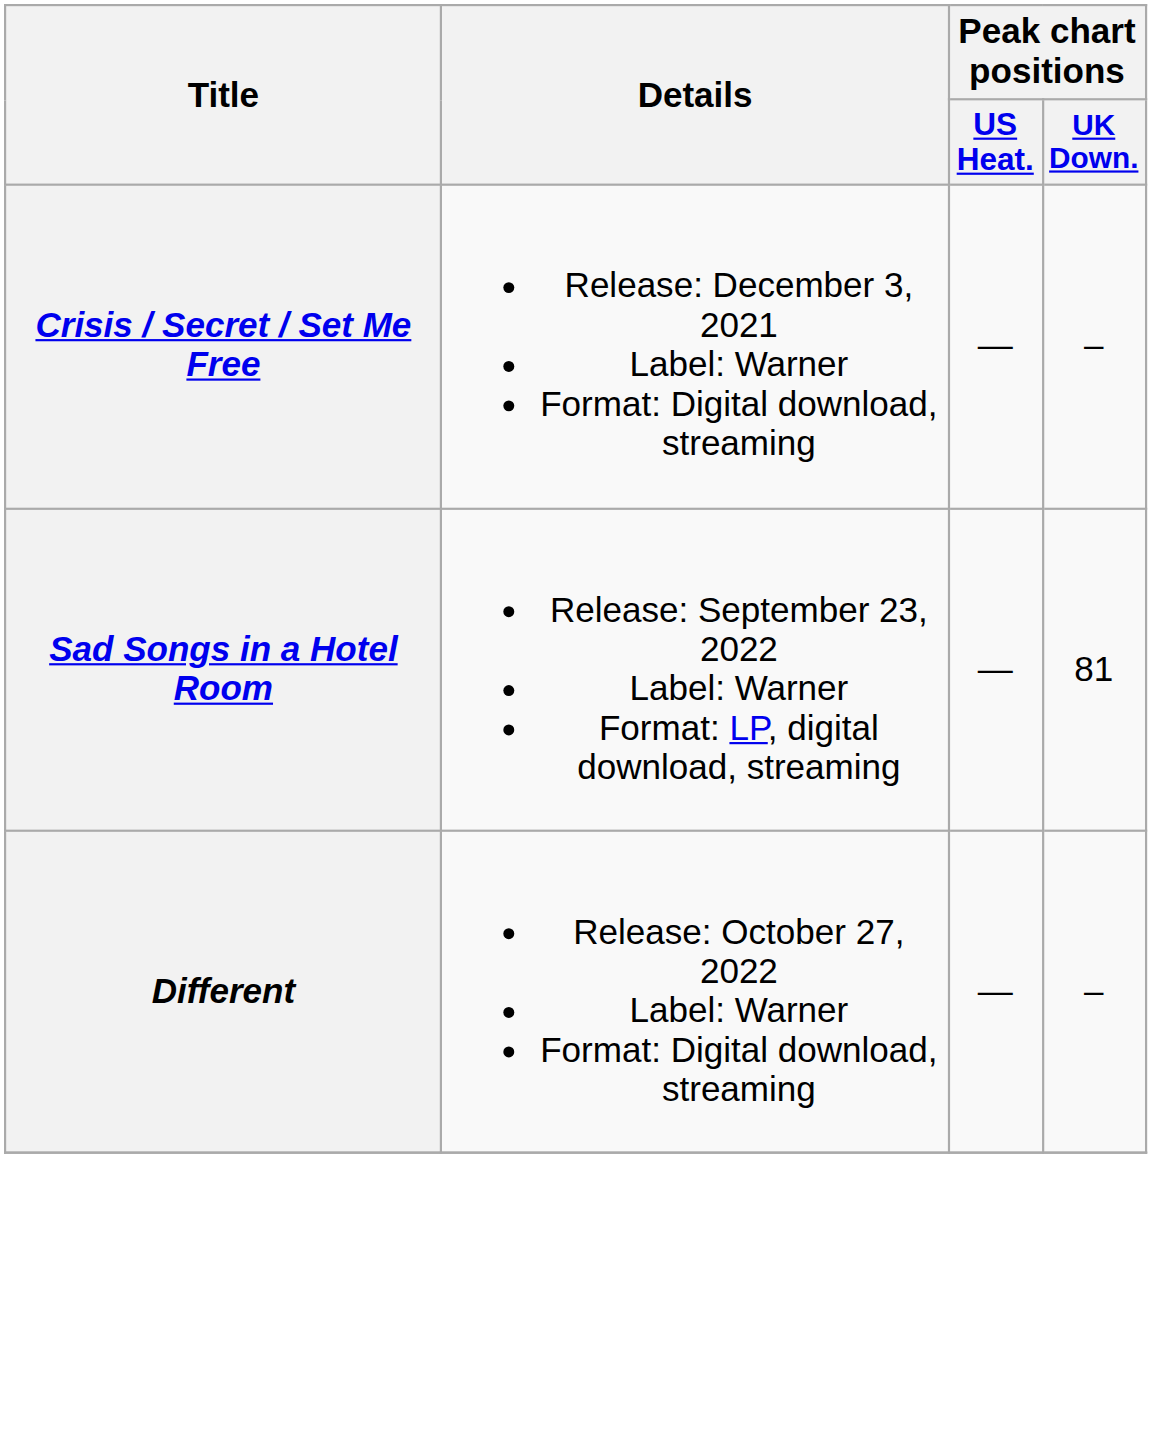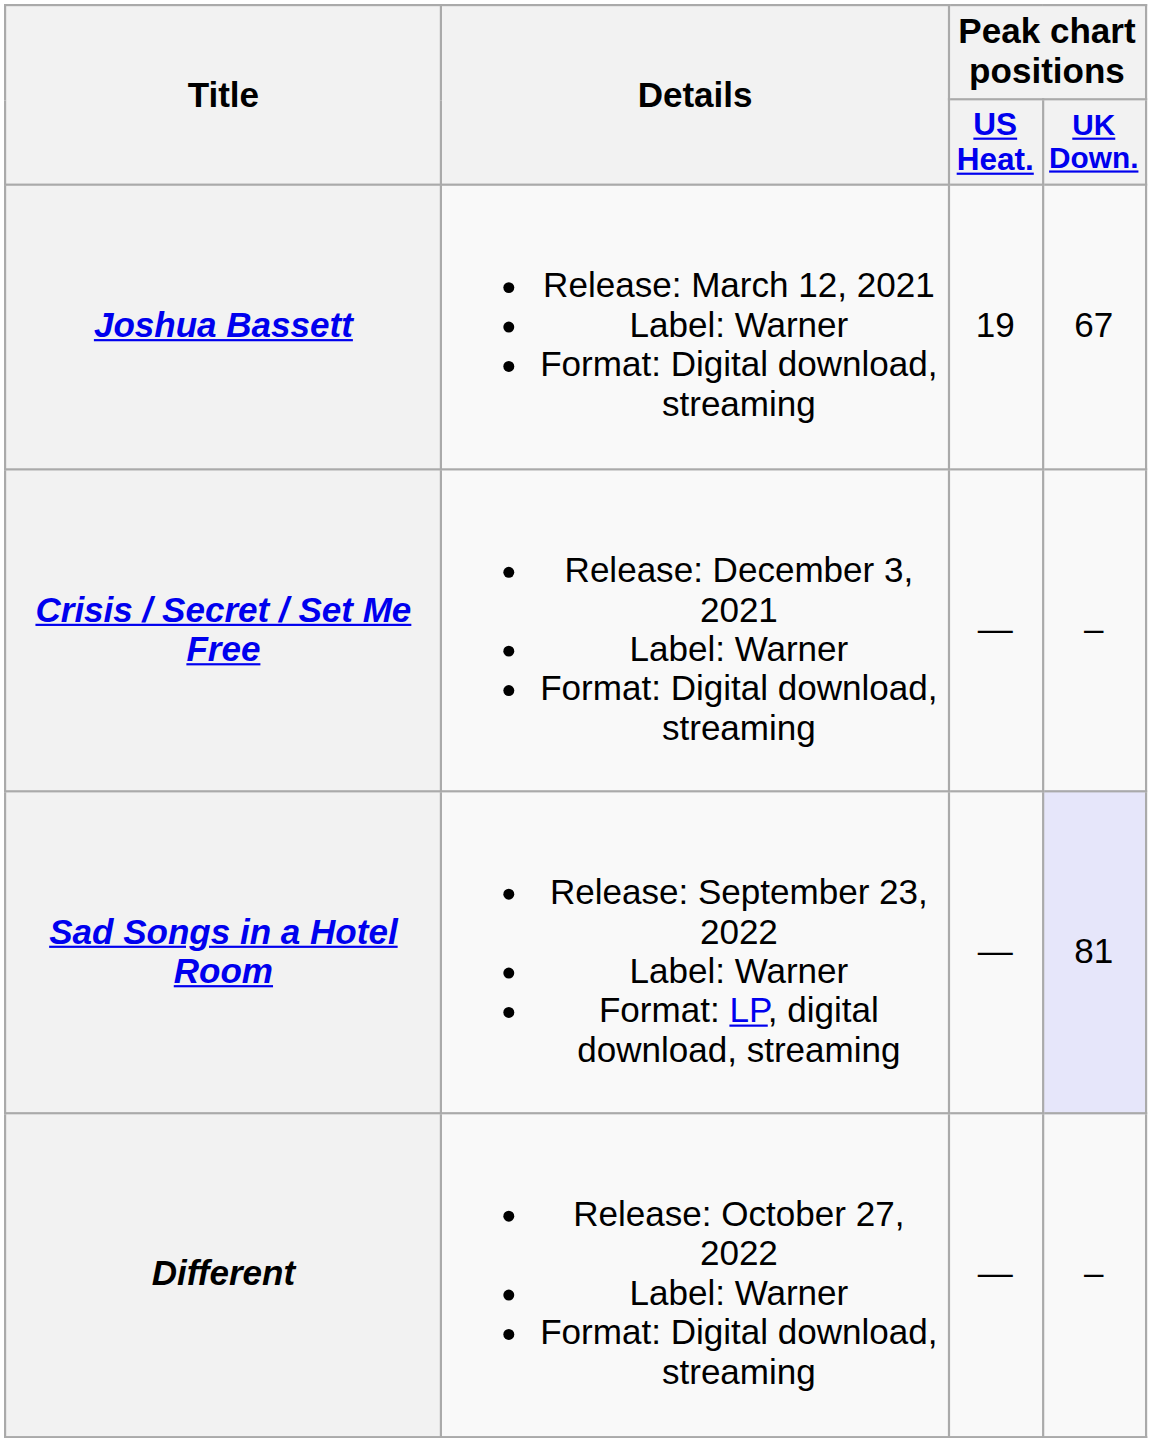+ row: Joshua Bassett | Release: March 12, 2021 Label: Warner Format: Digital download, streaming | 19 | 67
Sad Songs in a Hotel Room | Peak chart positions / UK Down.: no background -> lavender background
